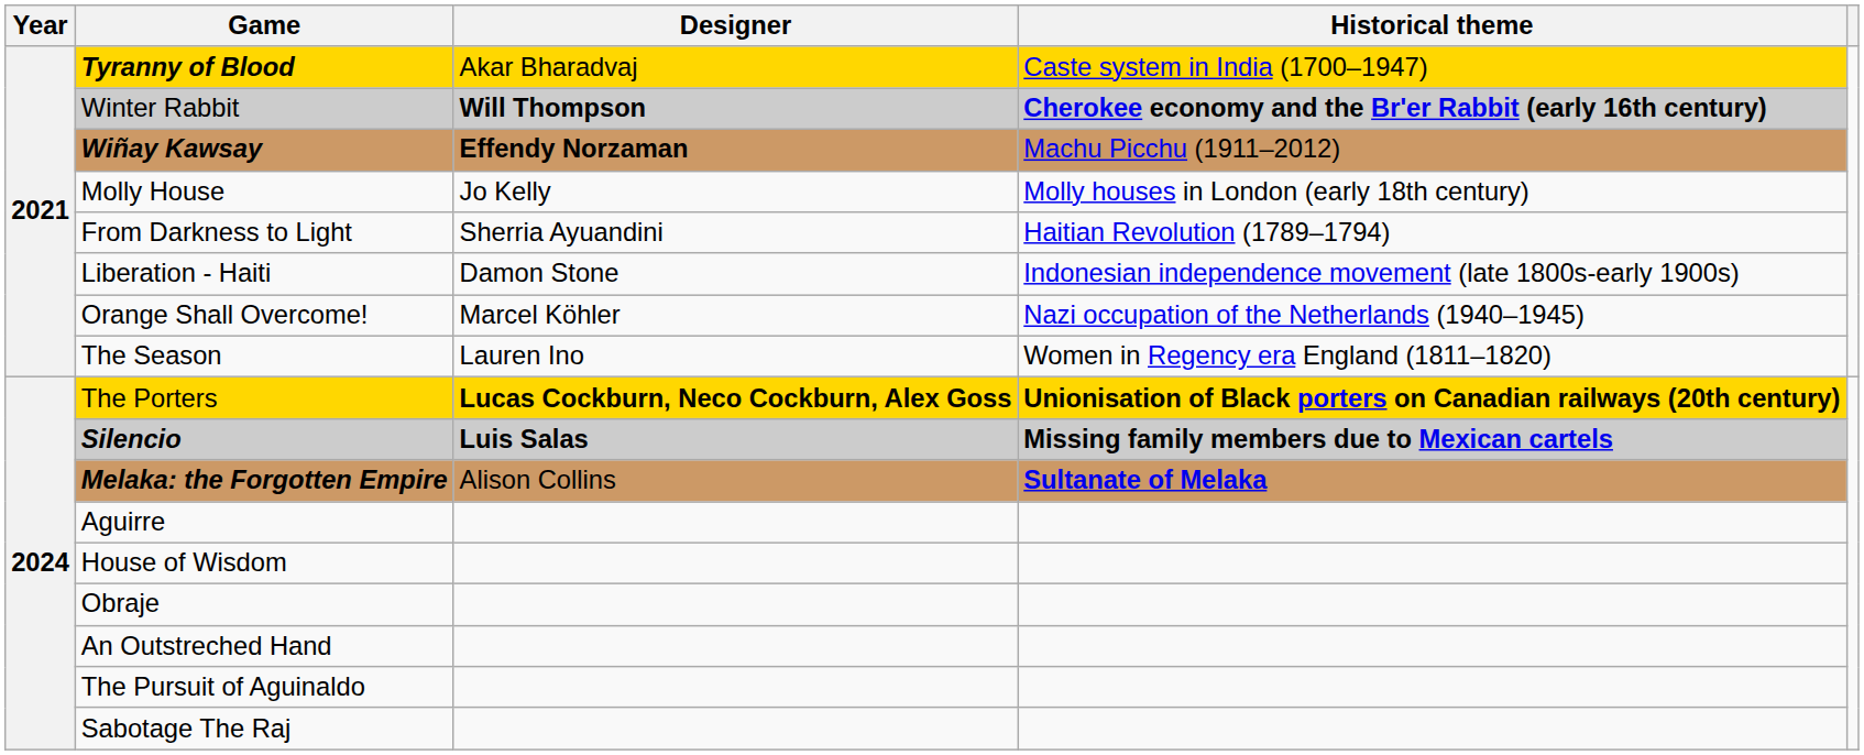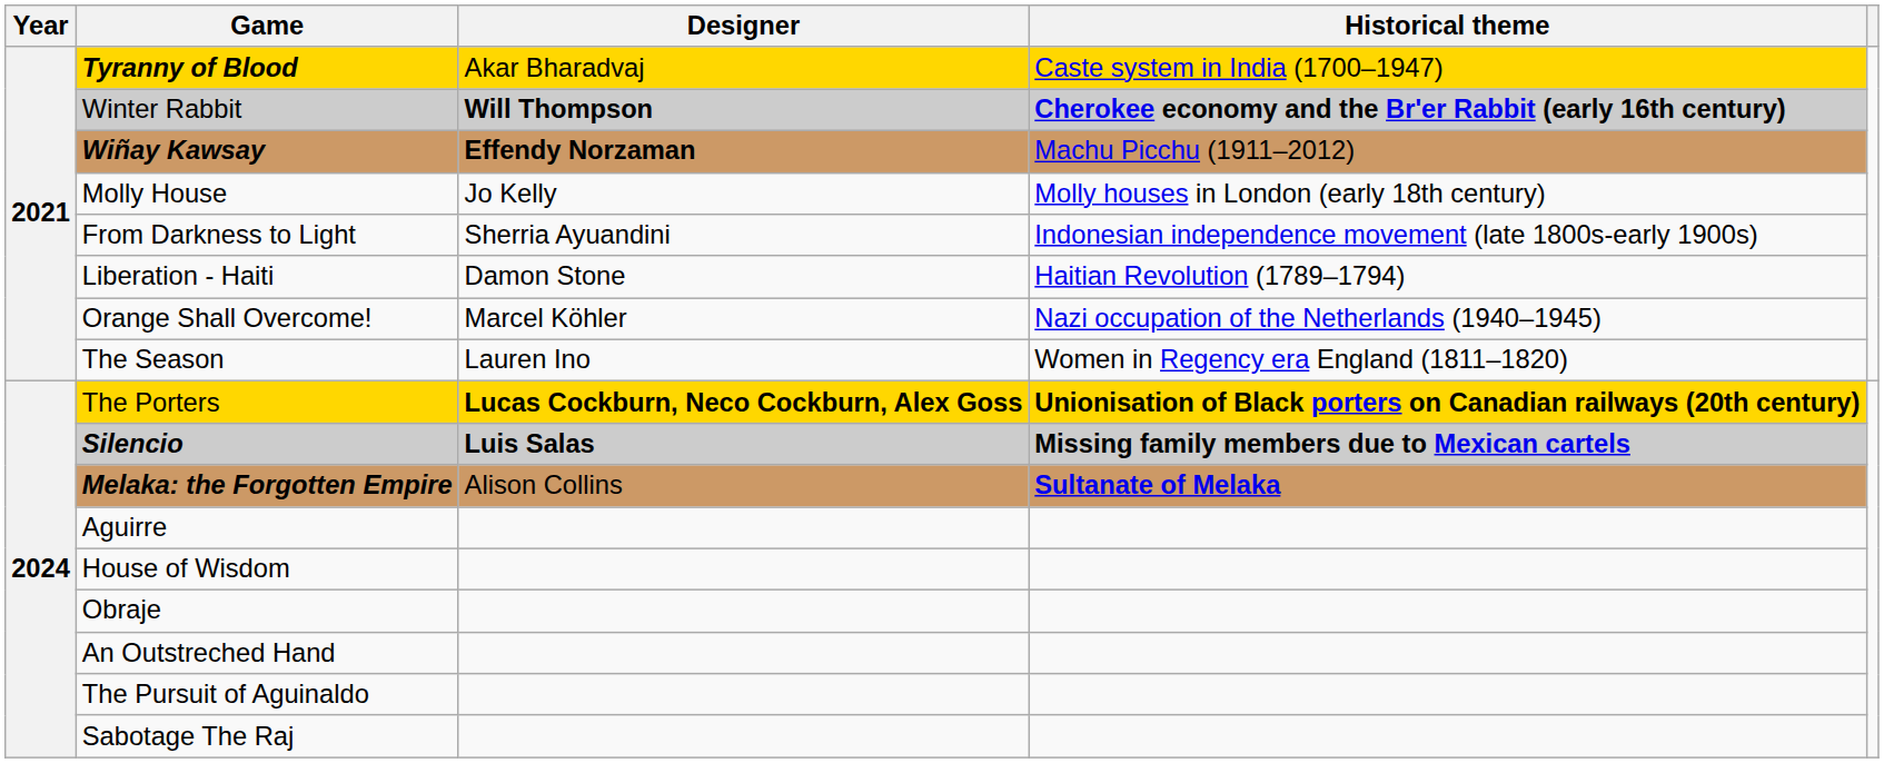From Darkness to Light | Historical theme: Haitian Revolution (1789–1794) -> Indonesian independence movement (late 1800s-early 1900s)
Liberation - Haiti | Historical theme: Indonesian independence movement (late 1800s-early 1900s) -> Haitian Revolution (1789–1794)
